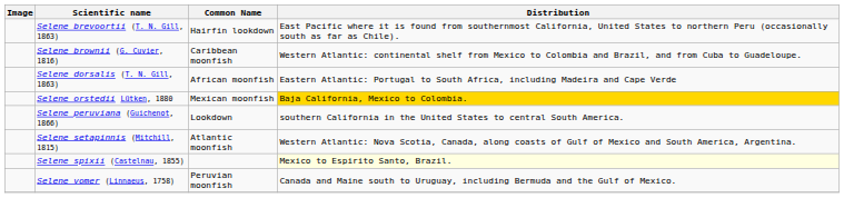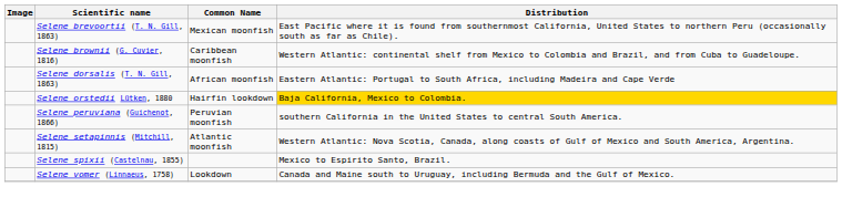Selene brevoortii (T. N. Gill, 1863) | Common Name: Hairfin lookdown -> Mexican moonfish
Selene orstedii Lütken, 1880 | Common Name: Mexican moonfish -> Hairfin lookdown
Selene peruviana (Guichenot, 1866) | Common Name: Lookdown -> Peruvian moonfish
Selene spixii (Castelnau, 1855) | Distribution: lightyellow background -> no background
Selene vomer (Linnaeus, 1758) | Common Name: Peruvian moonfish -> Lookdown
